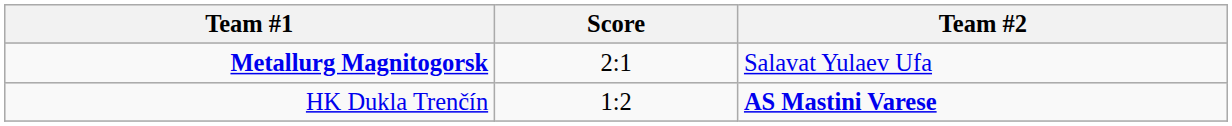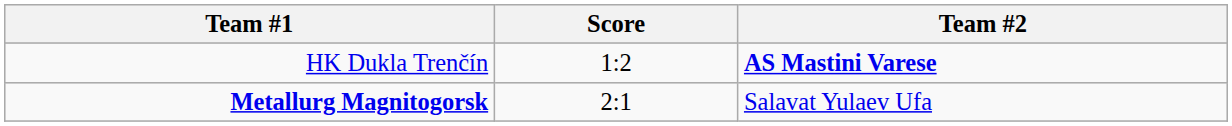rows swapped: Metallurg Magnitogorsk <-> HK Dukla Trenčín
